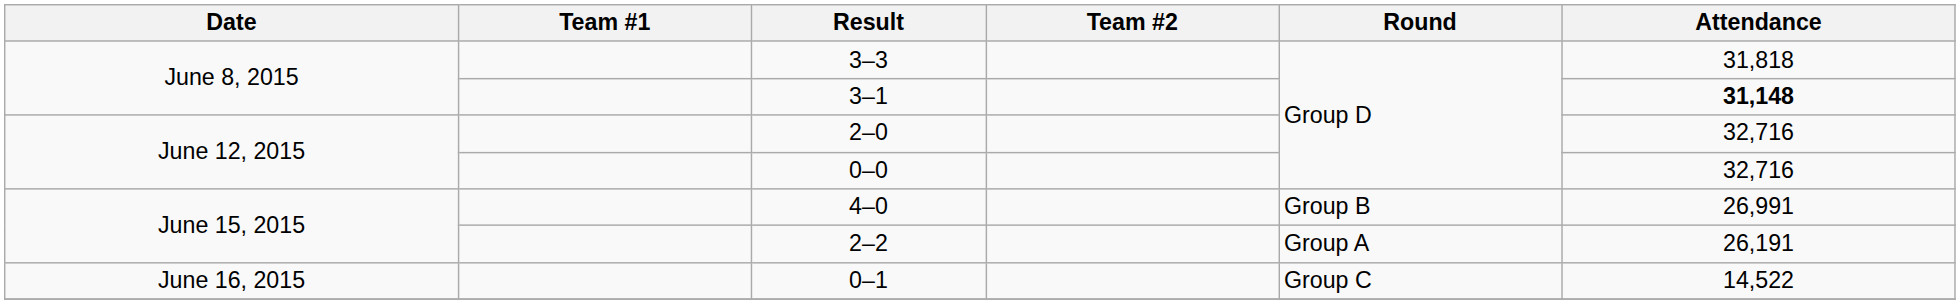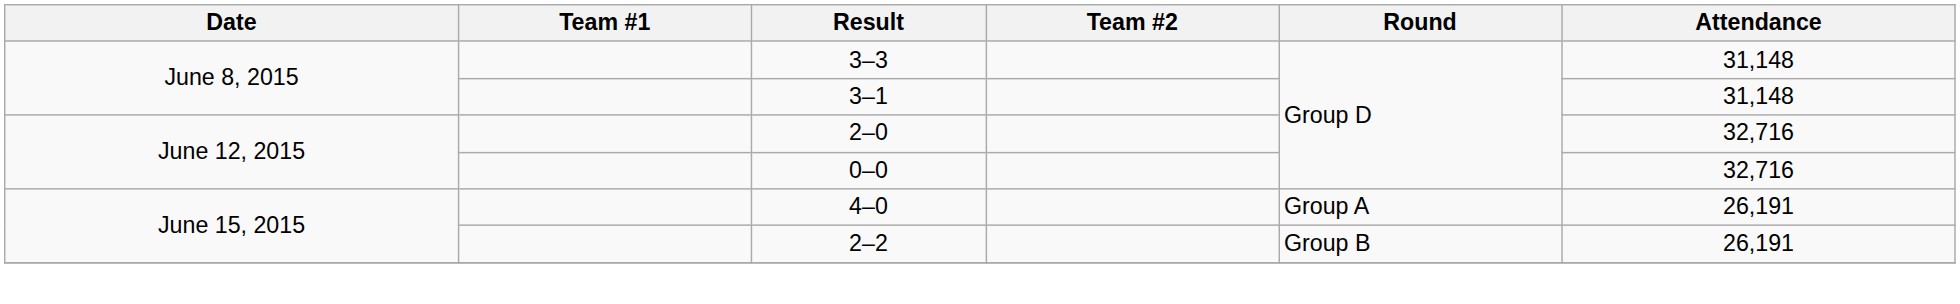3–3 | Attendance: 31,818 -> 31,148
3–1 | Attendance: bold -> normal
4–0 | Round: Group B -> Group A
4–0 | Attendance: 26,991 -> 26,191
2–2 | Round: Group A -> Group B
- row: June 16, 2015 | 0–1 | Group C | 14,522
